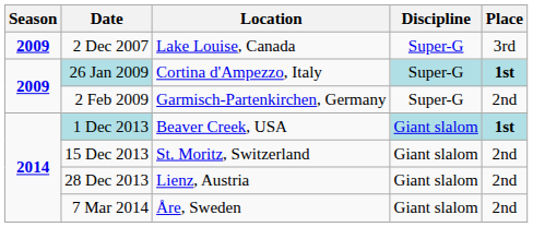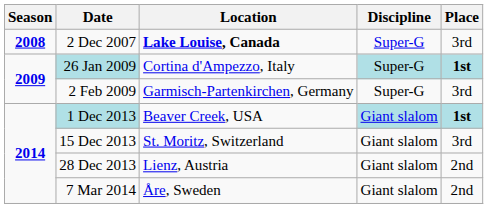2 Dec 2007 | Season: 2009 -> 2008
2 Dec 2007 | Location: normal -> bold
2 Feb 2009 | Place: 2nd -> 3rd
15 Dec 2013 | Place: 2nd -> 3rd
